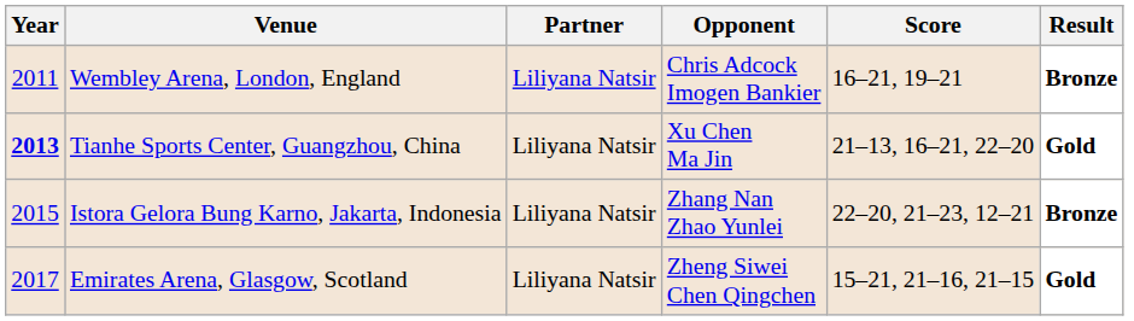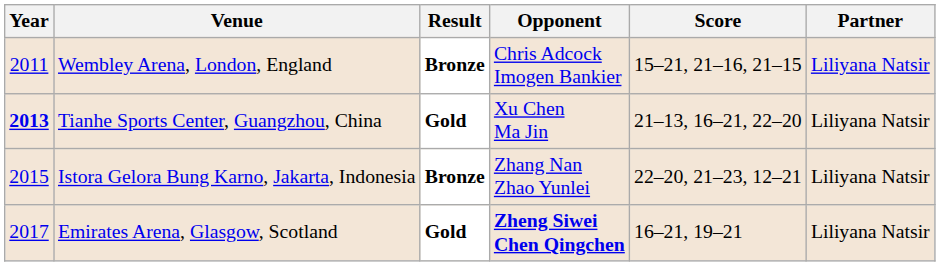columns swapped: Partner <-> Result
Wembley Arena, London, England | Score: 16–21, 19–21 -> 15–21, 21–16, 21–15
Emirates Arena, Glasgow, Scotland | Opponent: normal -> bold
Emirates Arena, Glasgow, Scotland | Score: 15–21, 21–16, 21–15 -> 16–21, 19–21
